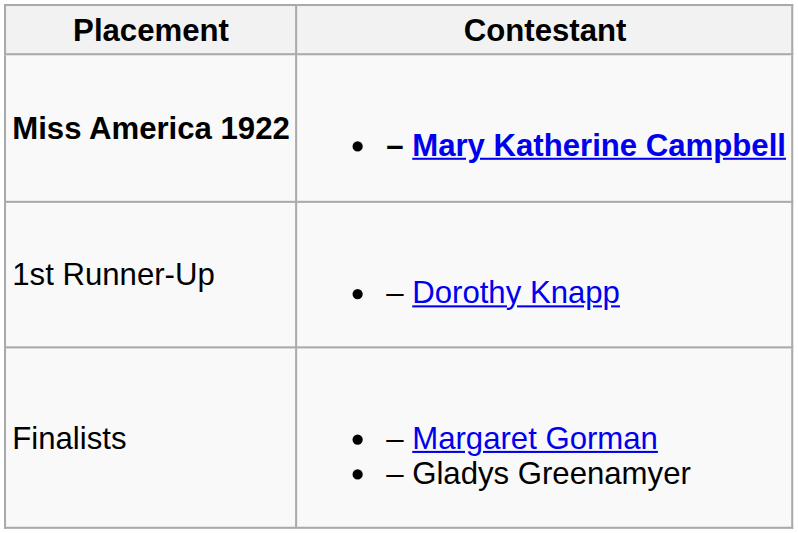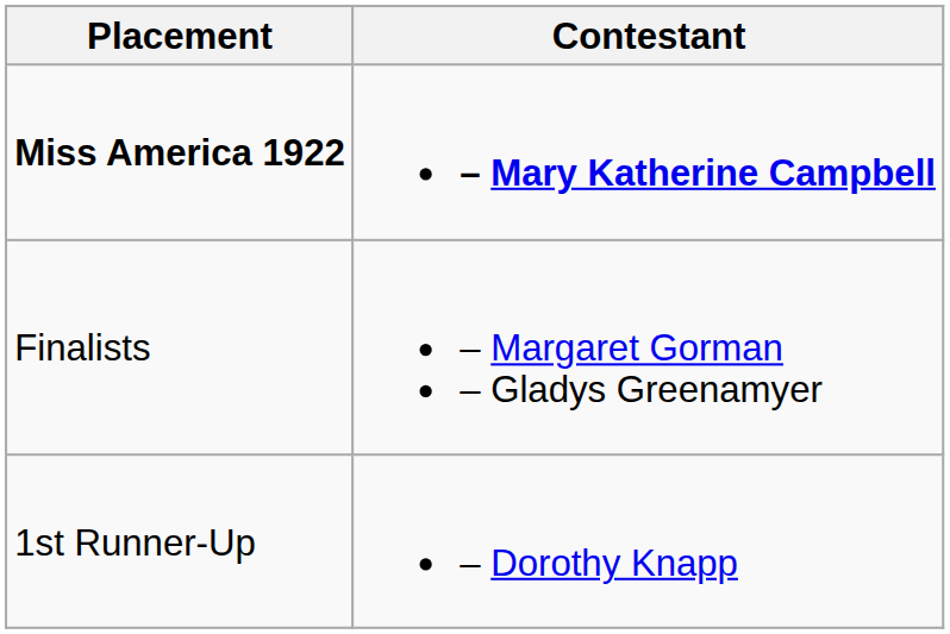rows swapped: 1st Runner-Up <-> Finalists
